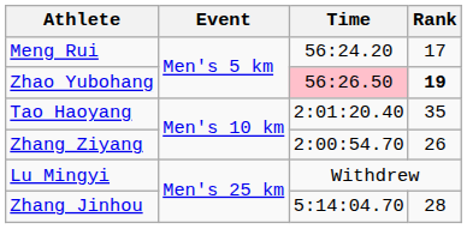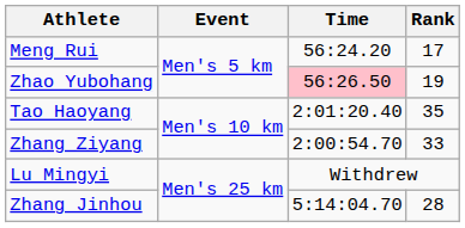Zhao Yubohang | Rank: bold -> normal
Zhang Ziyang | Rank: 26 -> 33
